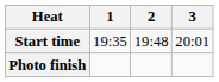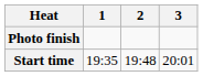rows swapped: Start time <-> Photo finish
